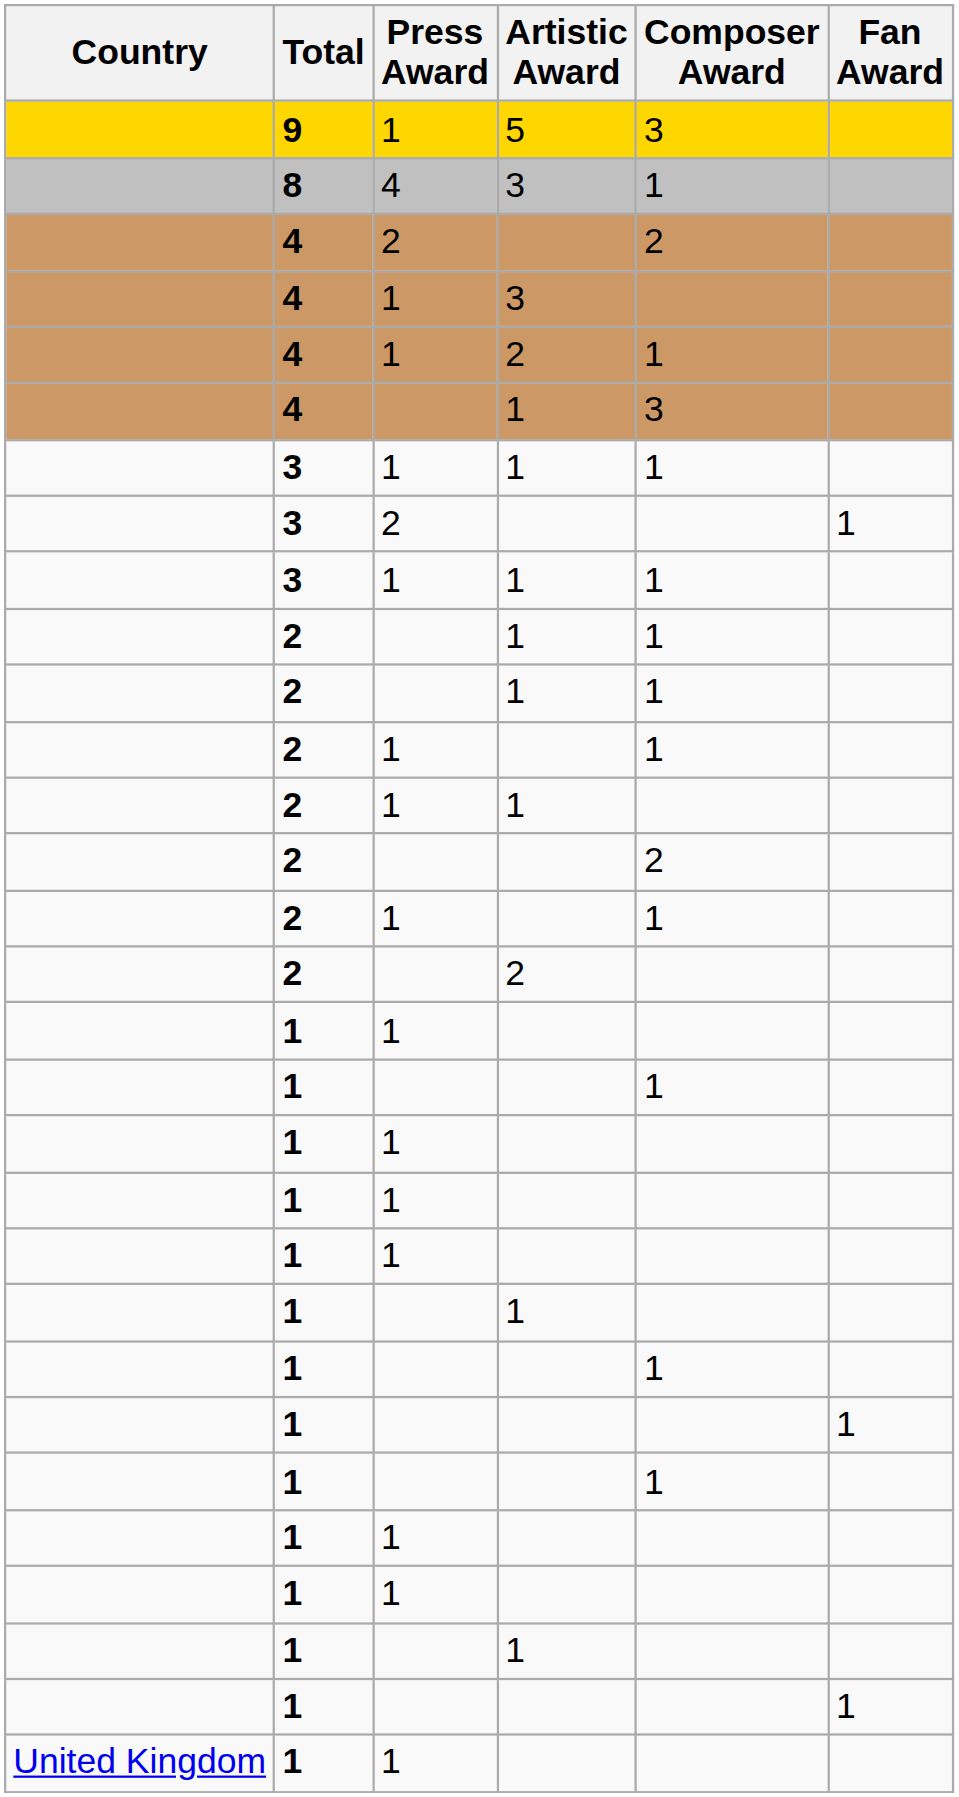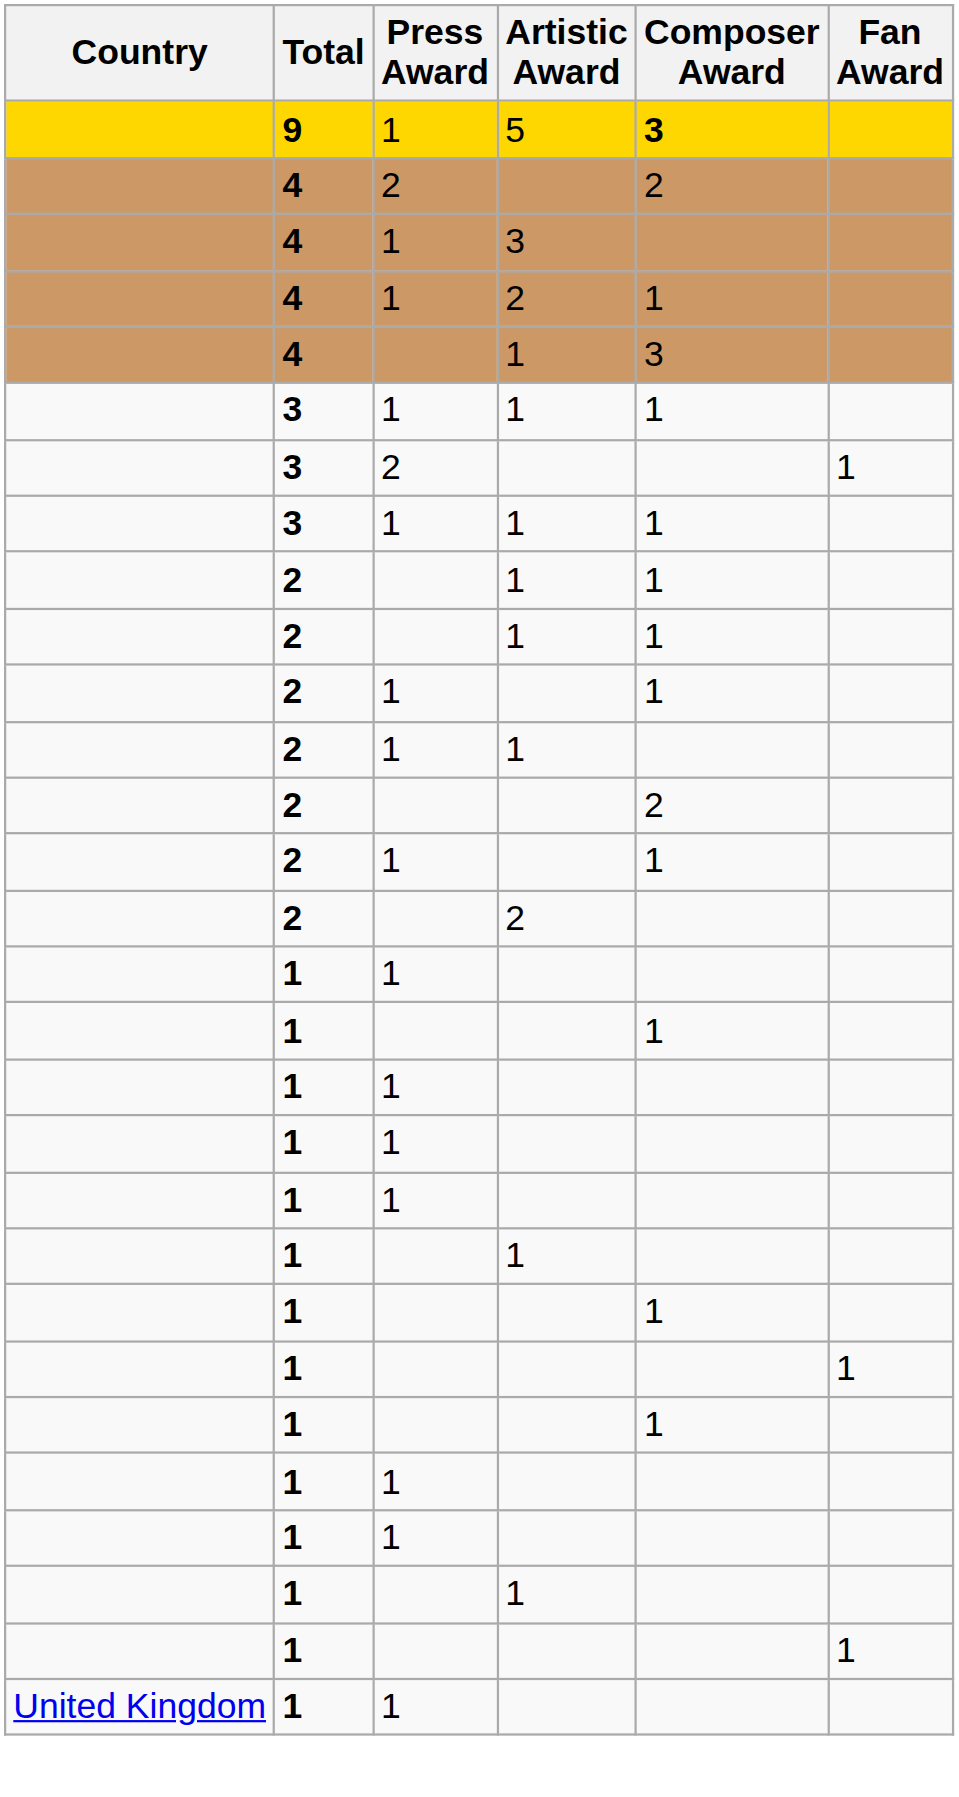9 | Composer Award: normal -> bold
- row: 8 | 4 | 3 | 1
